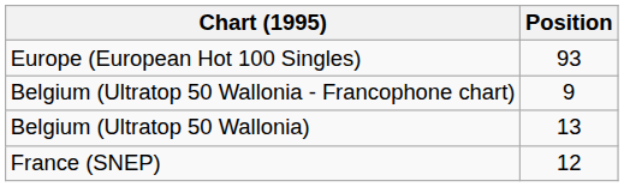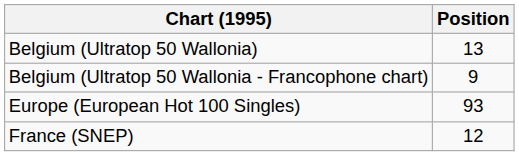rows swapped: Belgium (Ultratop 50 Wallonia) <-> Europe (European Hot 100 Singles)
